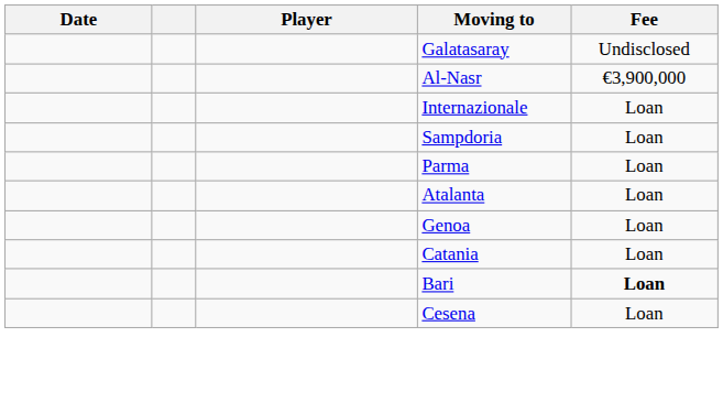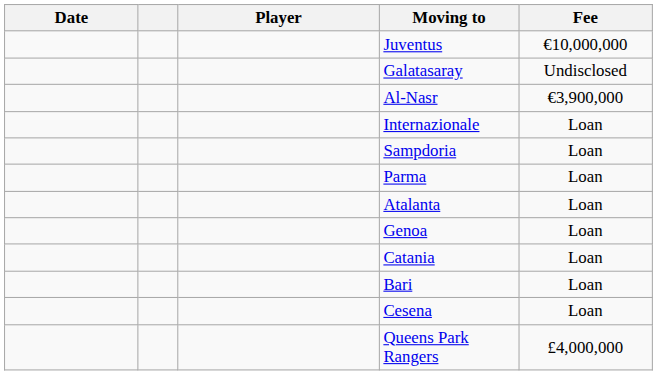+ row: Juventus | €10,000,000
Bari | Fee: bold -> normal
+ row: Queens Park Rangers | £4,000,000
